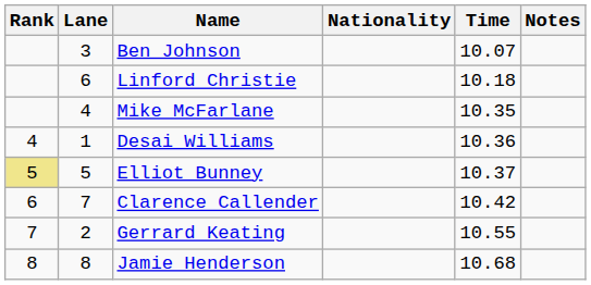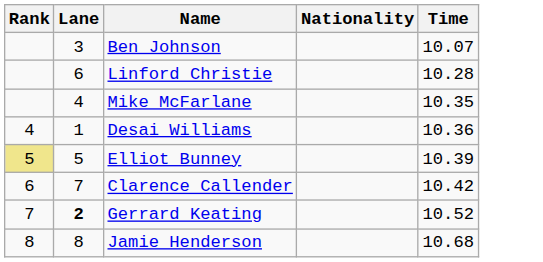- column: Notes
Linford Christie | Time: 10.18 -> 10.28
Elliot Bunney | Time: 10.37 -> 10.39
Gerrard Keating | Lane: normal -> bold
Gerrard Keating | Time: 10.55 -> 10.52
